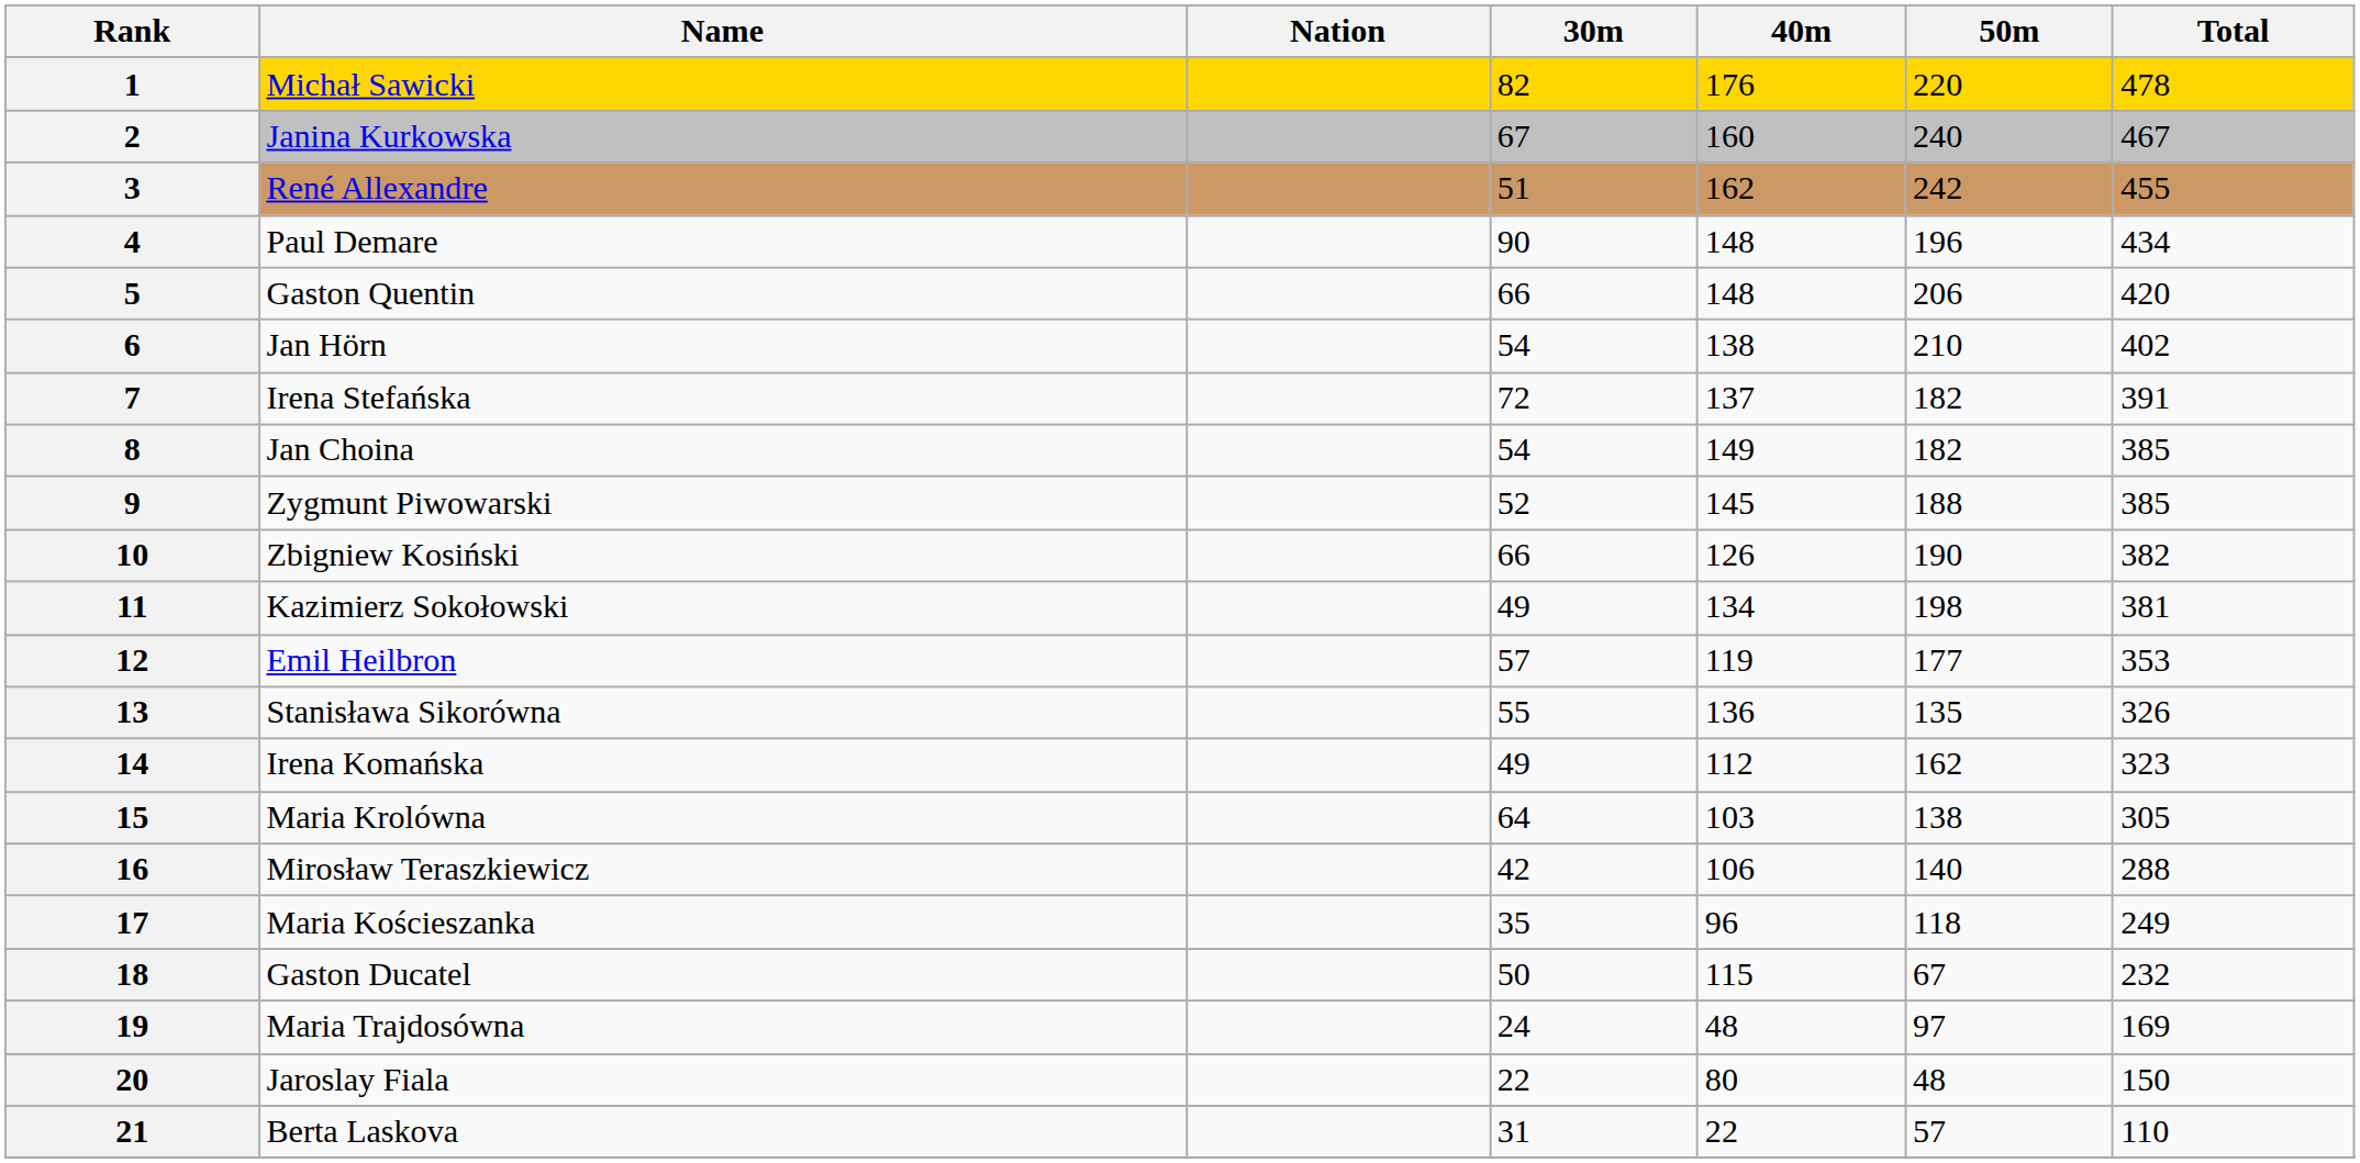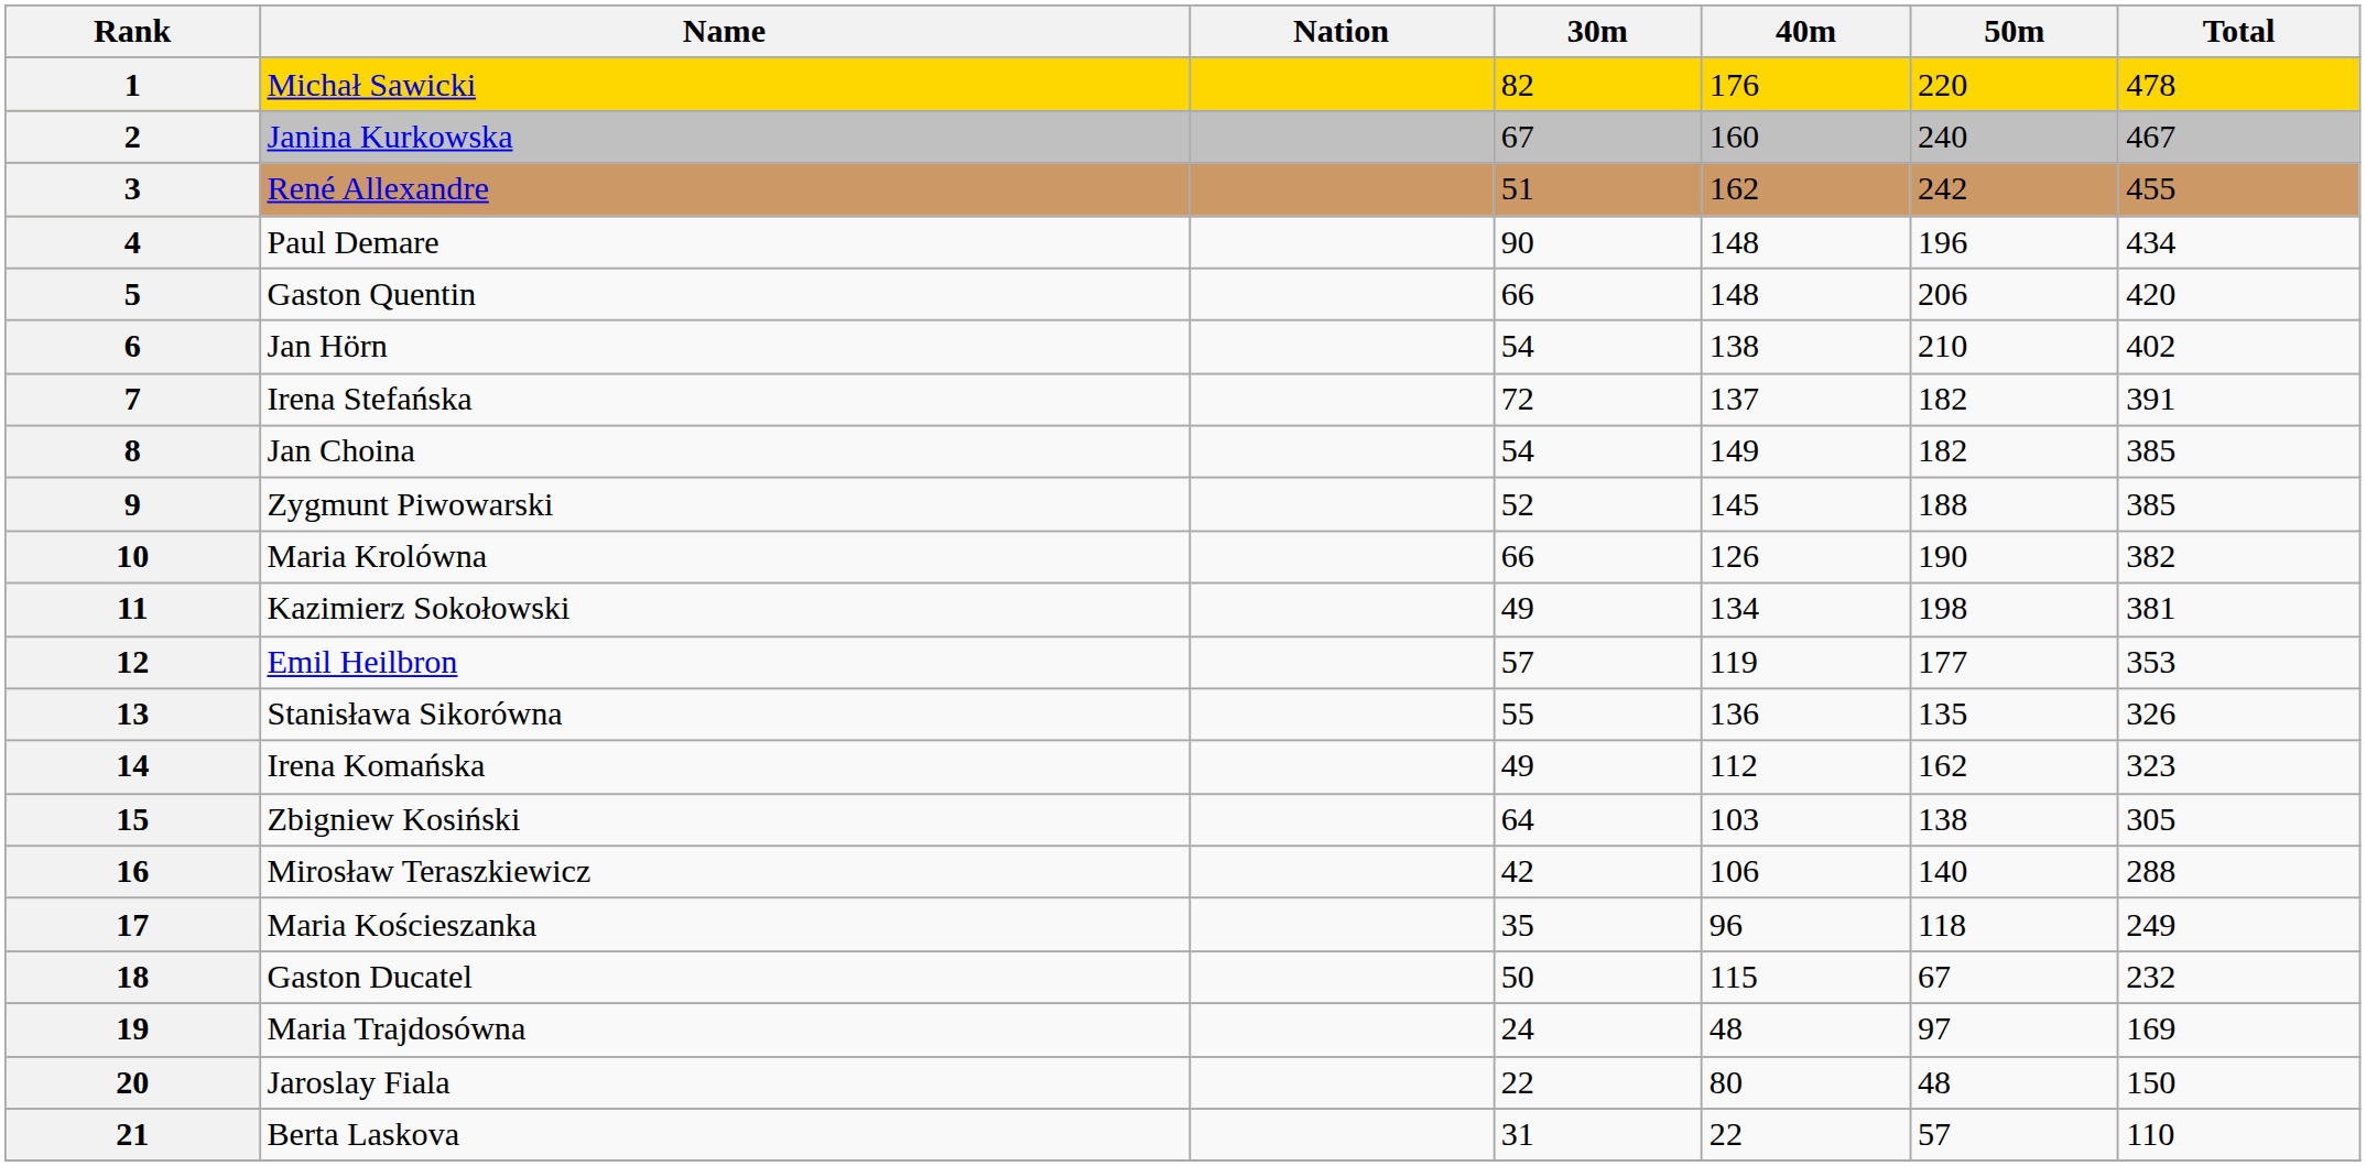10 | Name: Zbigniew Kosiński -> Maria Krolówna
15 | Name: Maria Krolówna -> Zbigniew Kosiński
